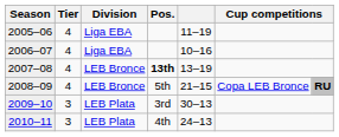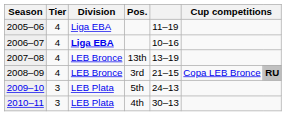2006–07 | Division: normal -> bold
2007–08 | Pos.: bold -> normal
2008–09 | Pos.: 5th -> 3rd
2009–10 | Pos.: 3rd -> 5th
2009–10 | column 5: 30–13 -> 24–13
2010–11 | column 5: 24–13 -> 30–13
